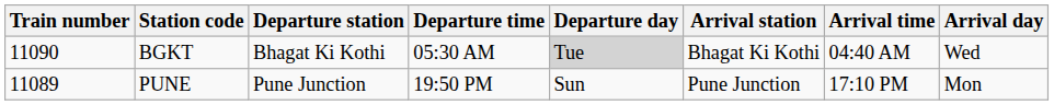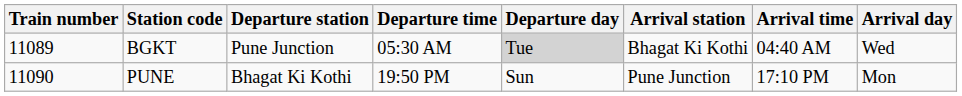BGKT | Train number: 11090 -> 11089
BGKT | Departure station: Bhagat Ki Kothi -> Pune Junction
PUNE | Train number: 11089 -> 11090
PUNE | Departure station: Pune Junction -> Bhagat Ki Kothi
